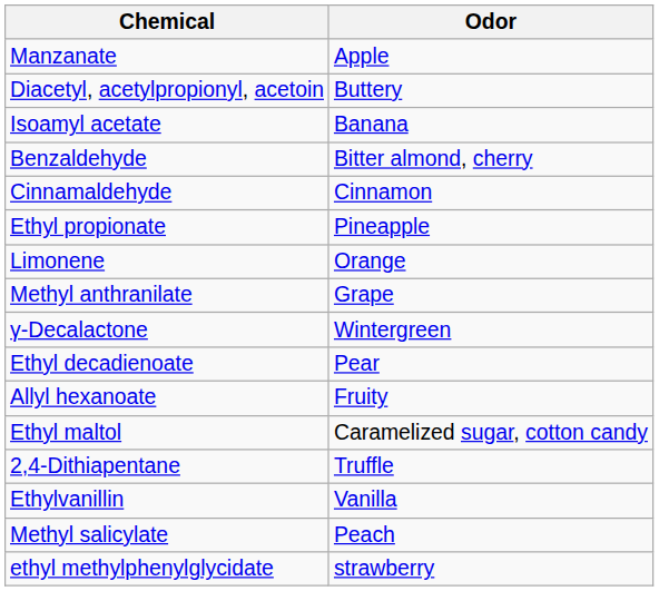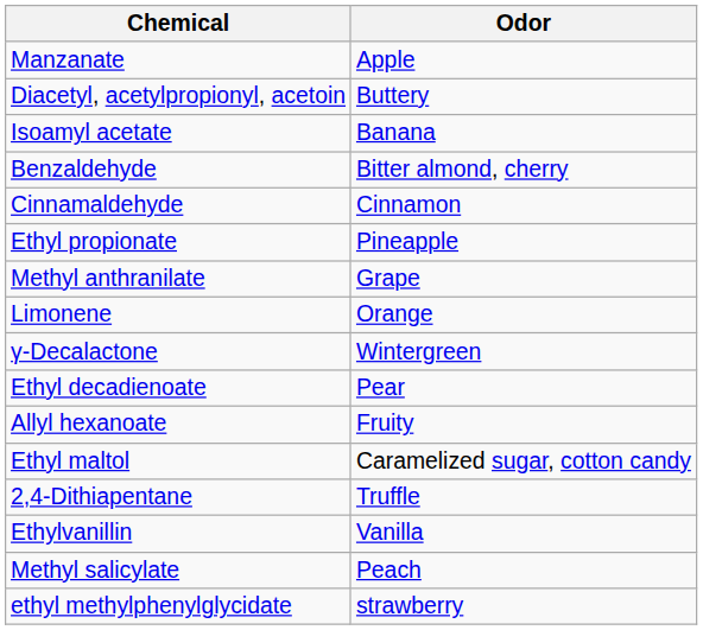rows swapped: Methyl anthranilate <-> Limonene
